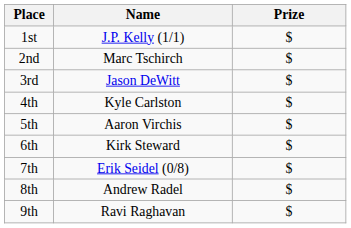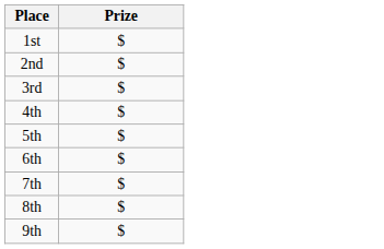- column: Name | J.P. Kelly (1/1) | Marc Tschirch | Jason DeWitt | Kyle Carlston | Aaron Virchis | Kirk Steward | Erik Seidel (0/8) | Andrew Radel | Ravi Raghavan
